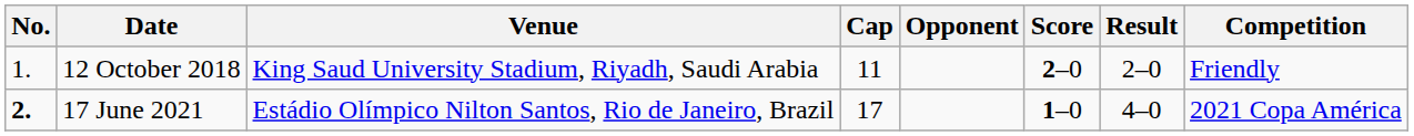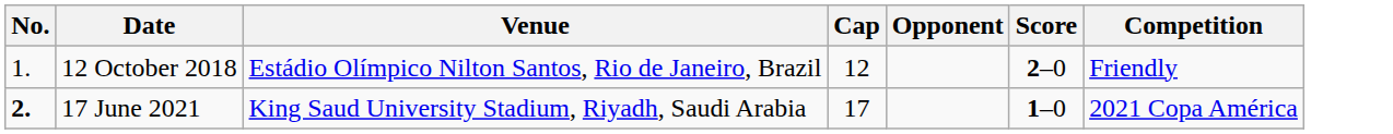- column: Result | 2–0 | 4–0
12 October 2018 | Venue: King Saud University Stadium, Riyadh, Saudi Arabia -> Estádio Olímpico Nilton Santos, Rio de Janeiro, Brazil
12 October 2018 | Cap: 11 -> 12
17 June 2021 | Venue: Estádio Olímpico Nilton Santos, Rio de Janeiro, Brazil -> King Saud University Stadium, Riyadh, Saudi Arabia
